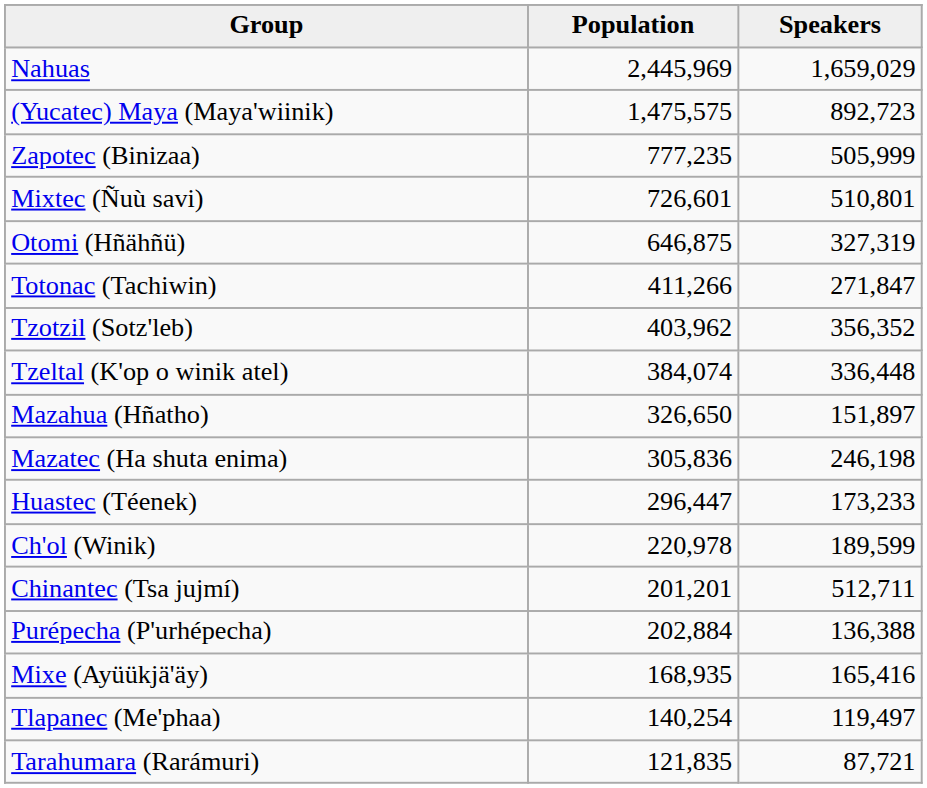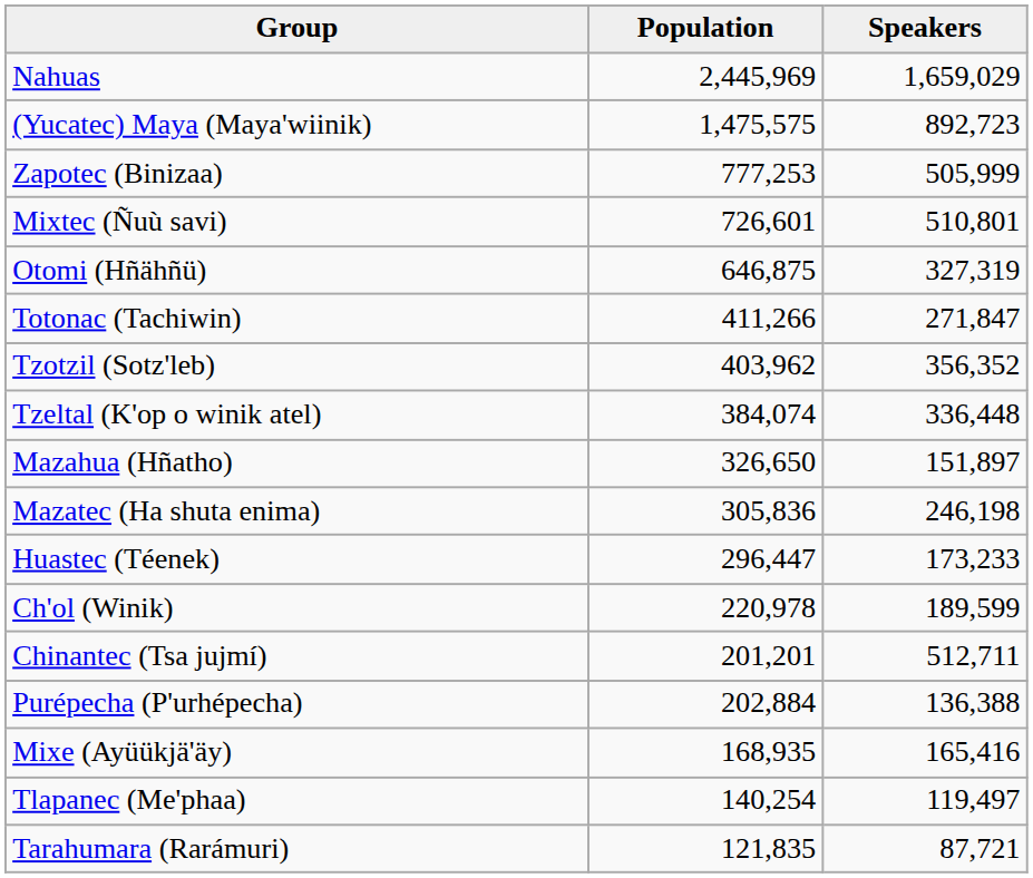Zapotec (Binizaa) | Population: 777,235 -> 777,253
